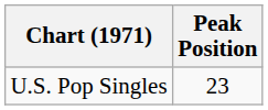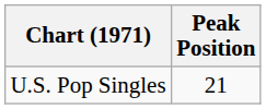U.S. Pop Singles | Peak Position: 23 -> 21
